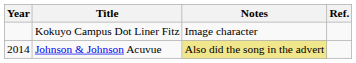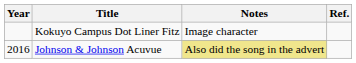Johnson & Johnson Acuvue | Year: 2014 -> 2016
